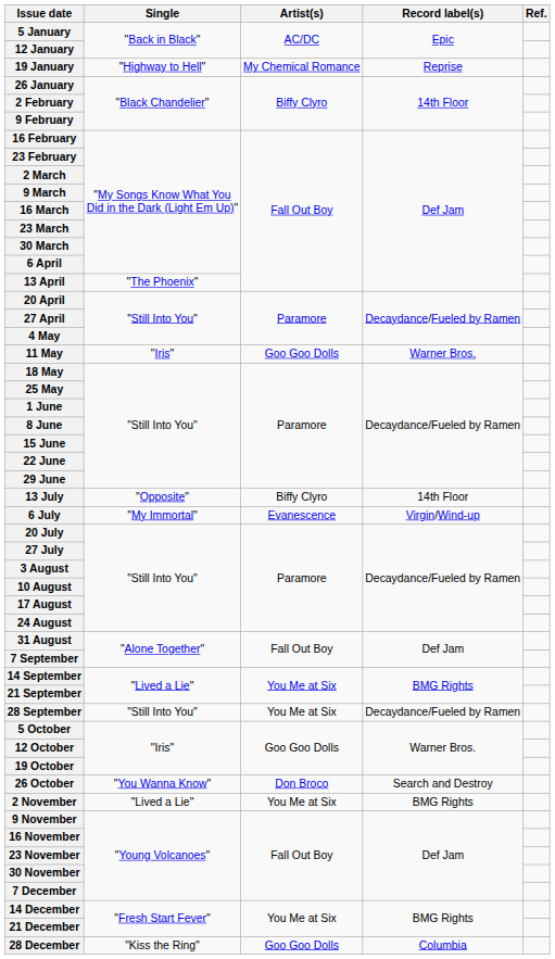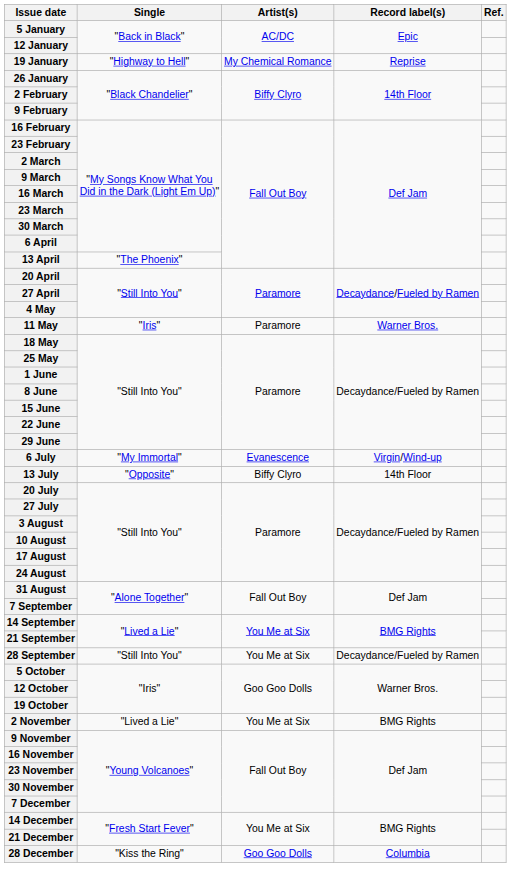11 May | Artist(s): Goo Goo Dolls -> Paramore
rows swapped: 6 July <-> 13 July
- row: 26 October | "You Wanna Know" | Don Broco | Search and Destroy
